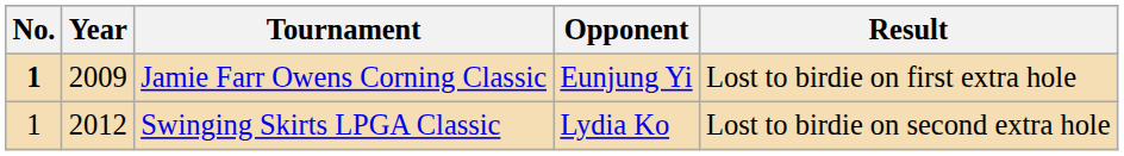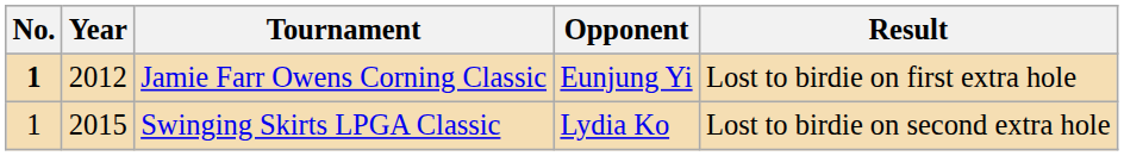Jamie Farr Owens Corning Classic | Year: 2009 -> 2012
Swinging Skirts LPGA Classic | Year: 2012 -> 2015
